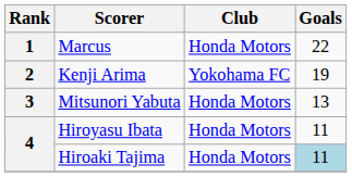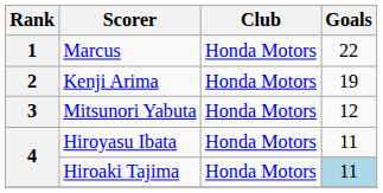Kenji Arima | Club: Yokohama FC -> Honda Motors
Mitsunori Yabuta | Goals: 13 -> 12
